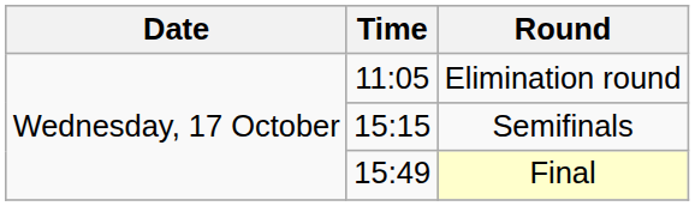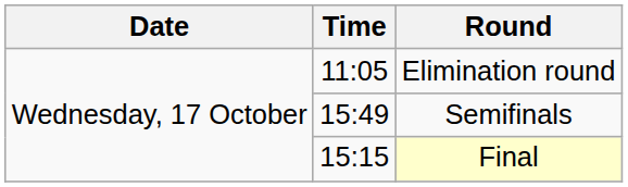Semifinals | Time: 15:15 -> 15:49
Final | Time: 15:49 -> 15:15
